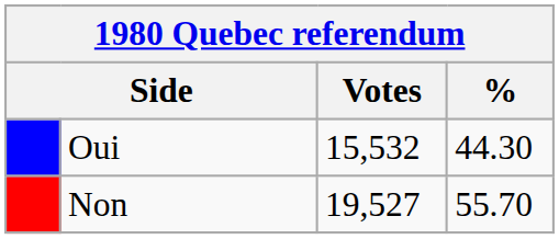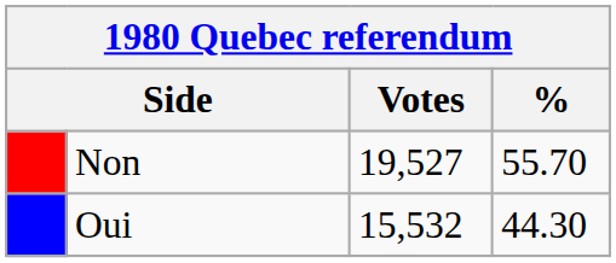rows swapped: Non <-> Oui
